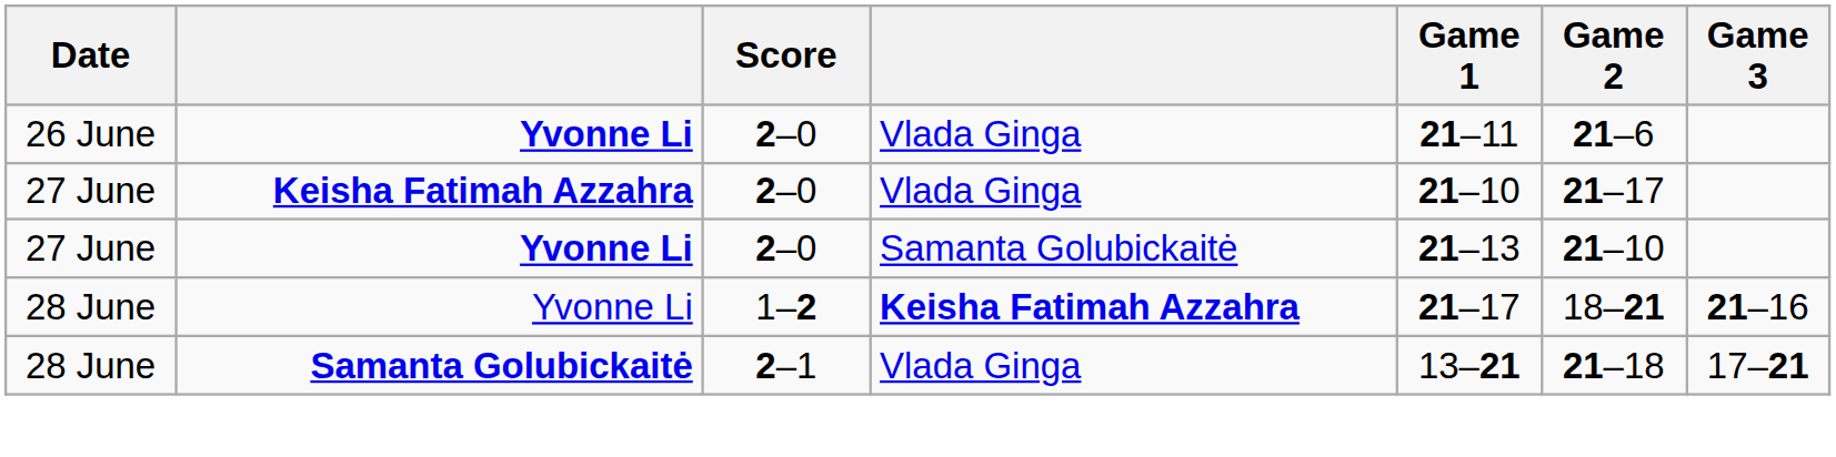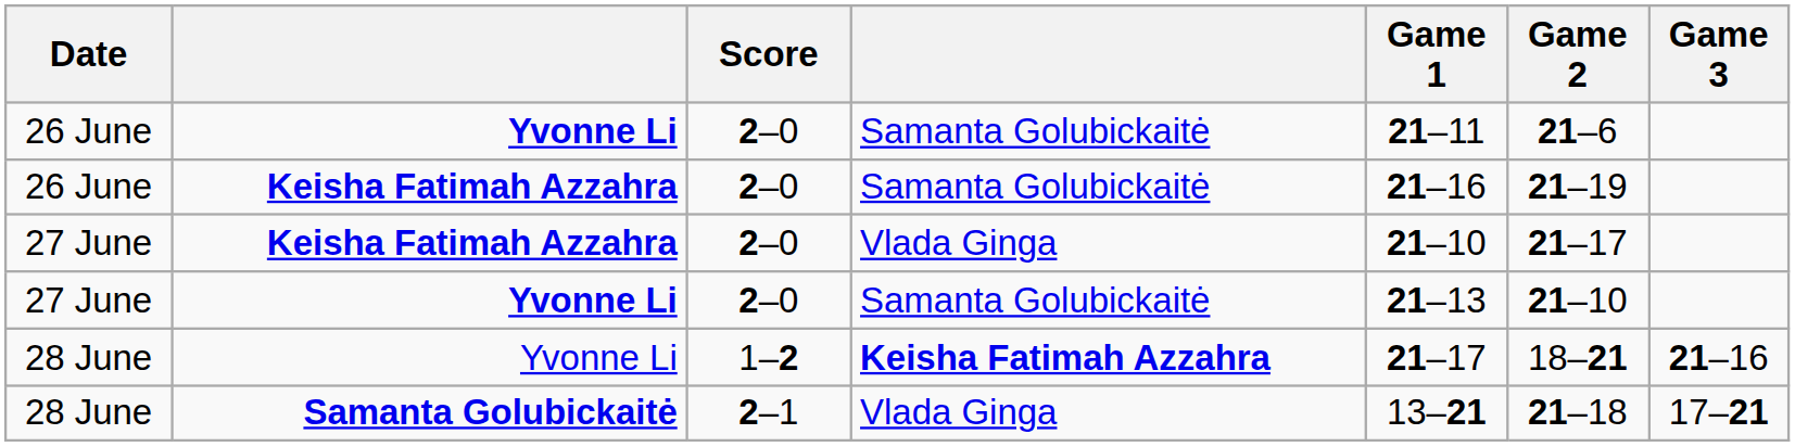26 June / Yvonne Li | column 4: Vlada Ginga -> Samanta Golubickaitė
+ row: 26 June | Keisha Fatimah Azzahra | 2–0 | Samanta Golubickaitė | 21–16 | 21–19
